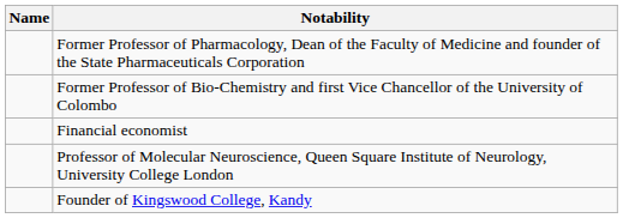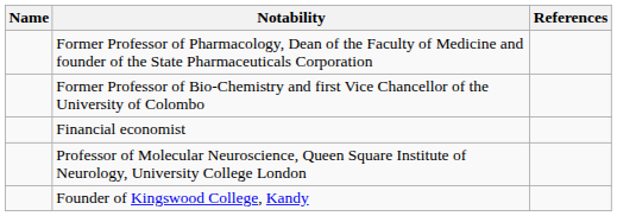+ column: References
